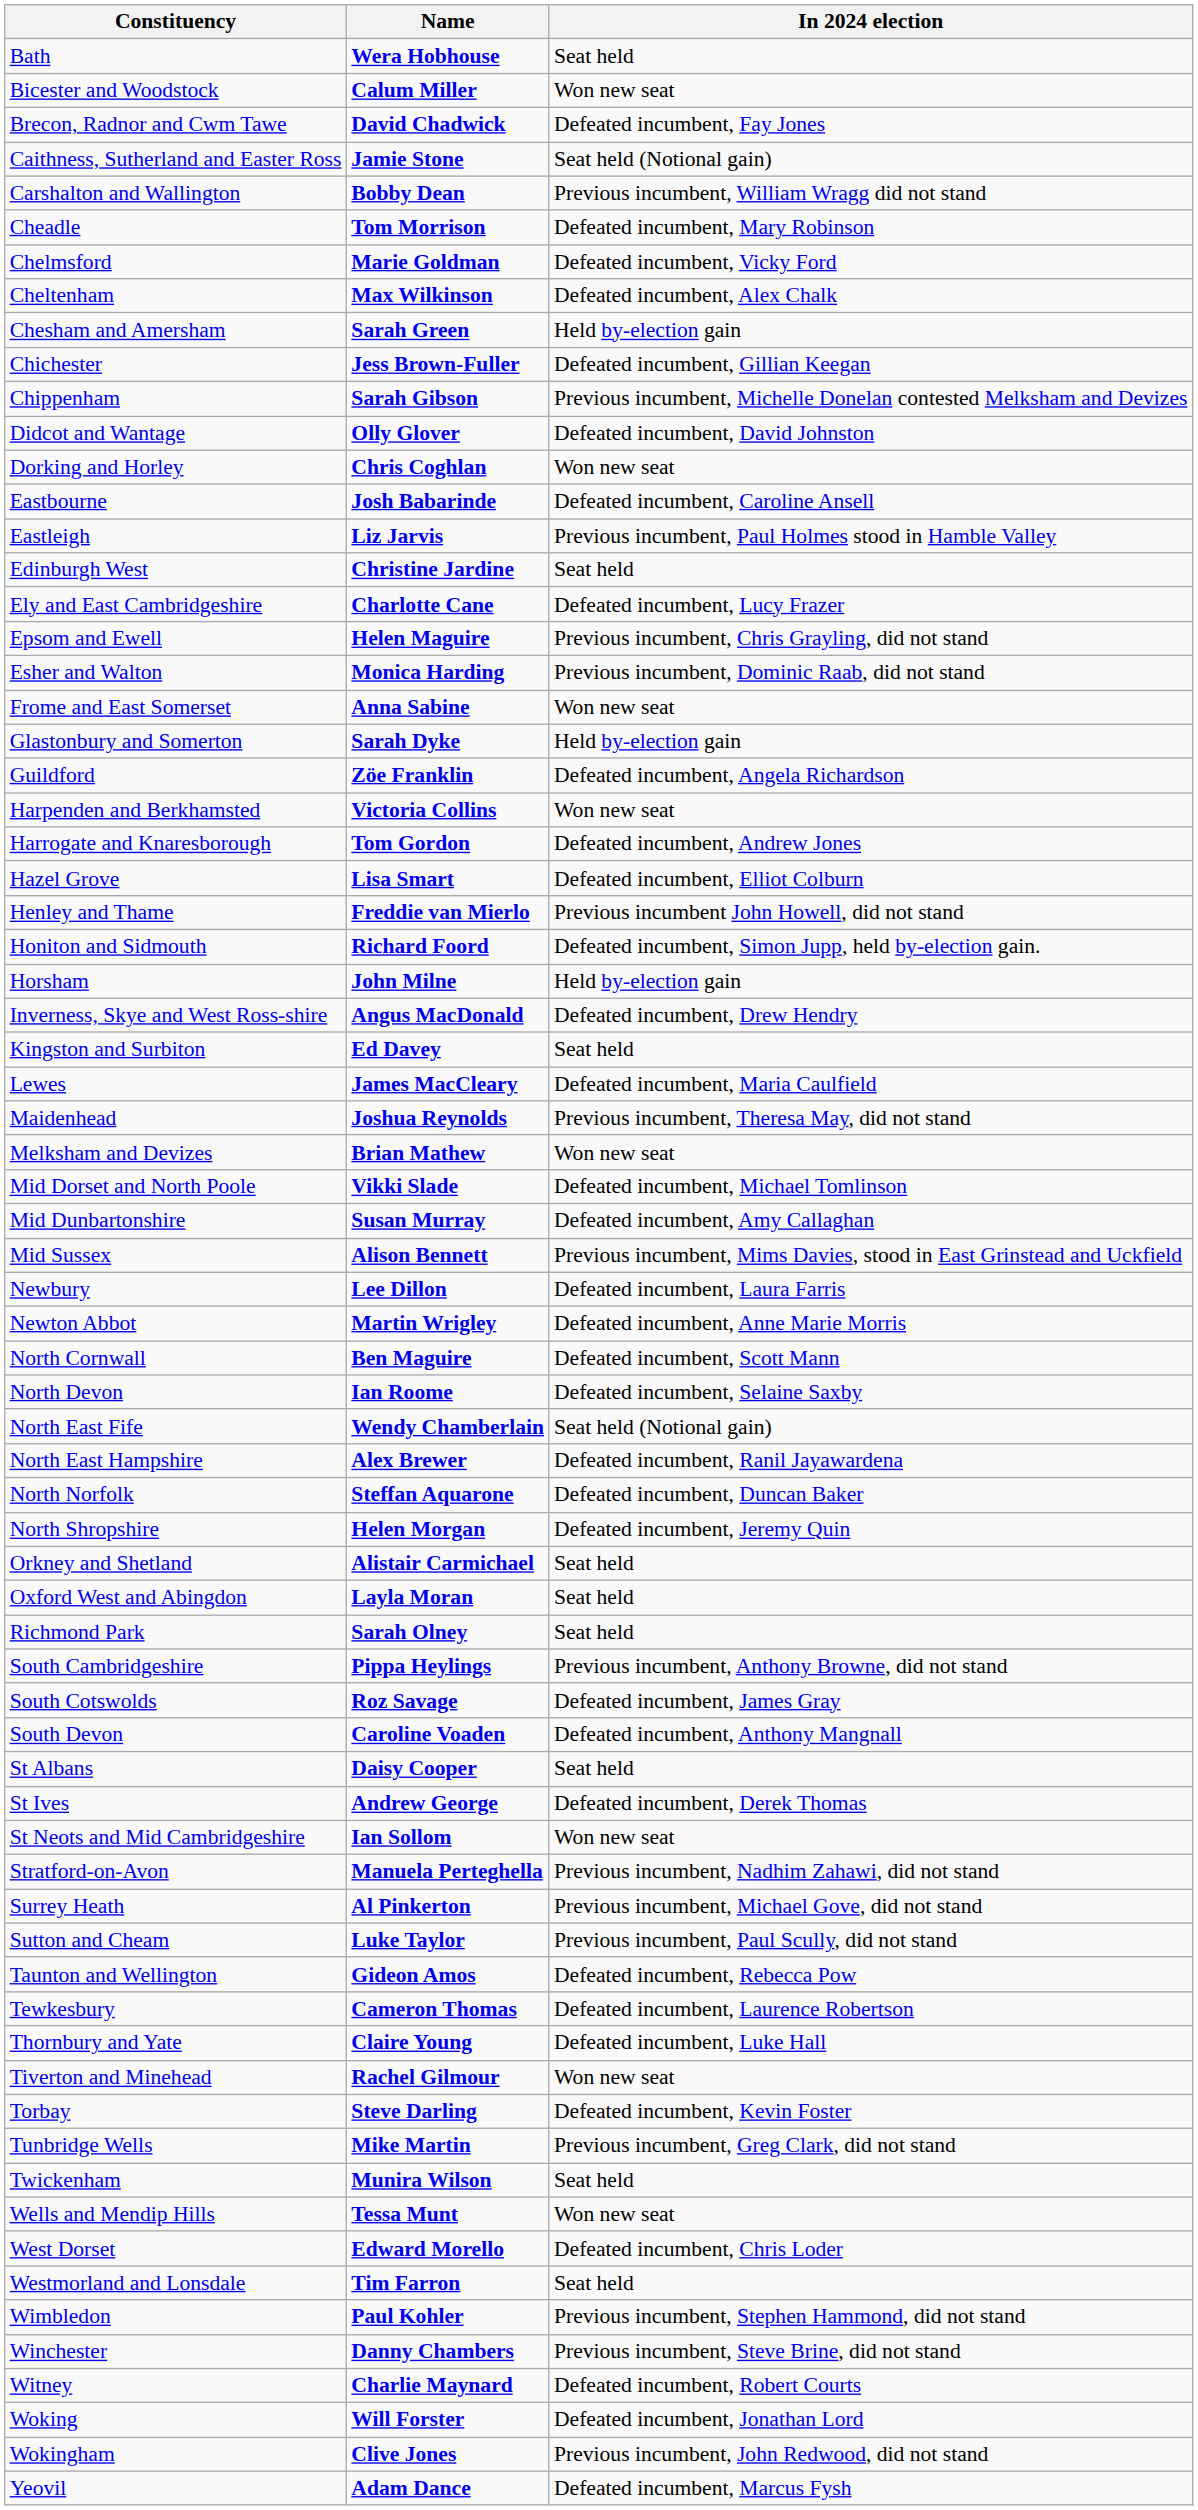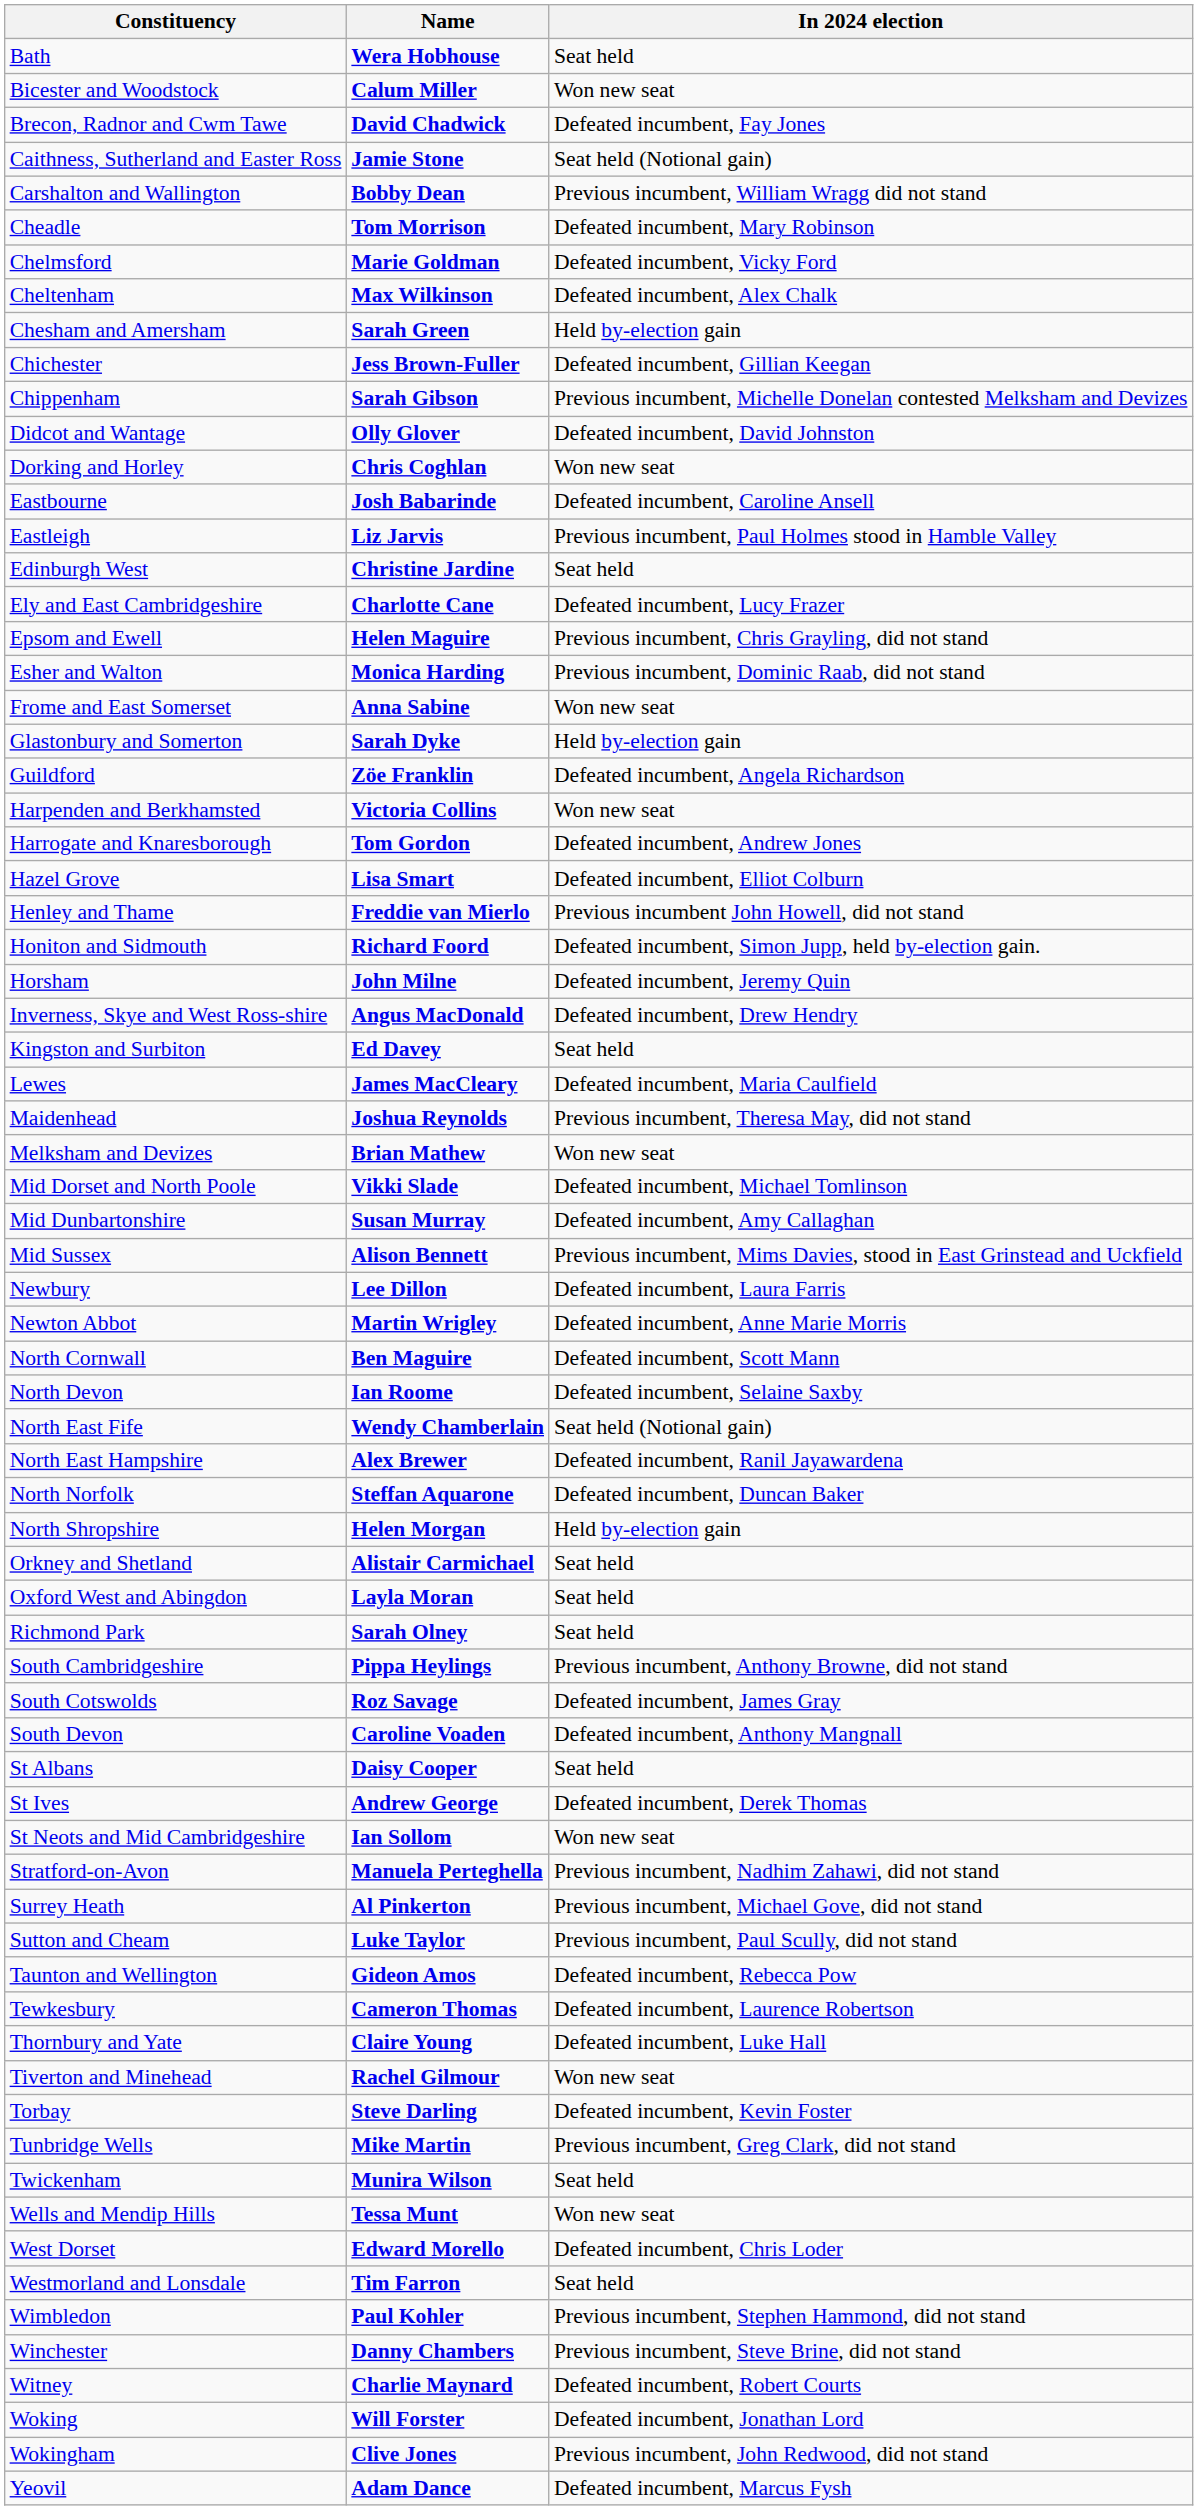Horsham | In 2024 election: Held by-election gain -> Defeated incumbent, Jeremy Quin
North Shropshire | In 2024 election: Defeated incumbent, Jeremy Quin -> Held by-election gain
